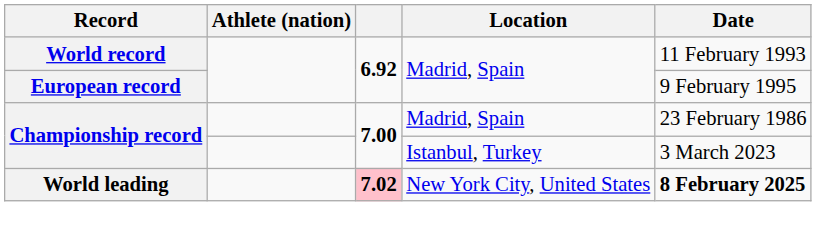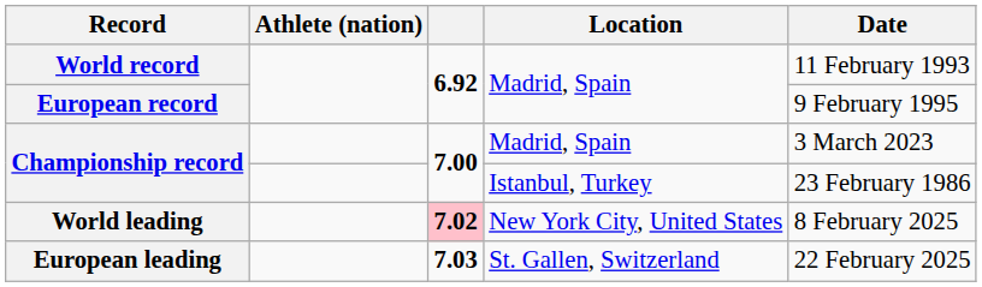Championship record / Madrid, Spain | Date: 23 February 1986 -> 3 March 2023
Championship record / Istanbul, Turkey | Date: 3 March 2023 -> 23 February 1986
World leading | Date: bold -> normal
+ row: European leading | 7.03 | St. Gallen, Switzerland | 22 February 2025
